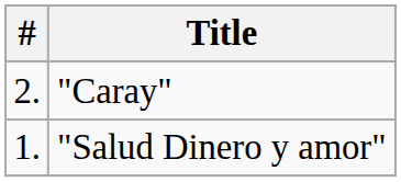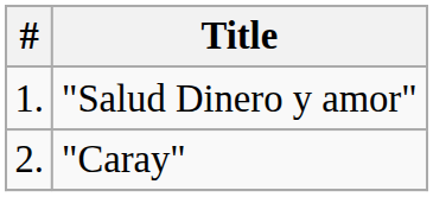rows swapped: "Salud Dinero y amor" <-> "Caray"
